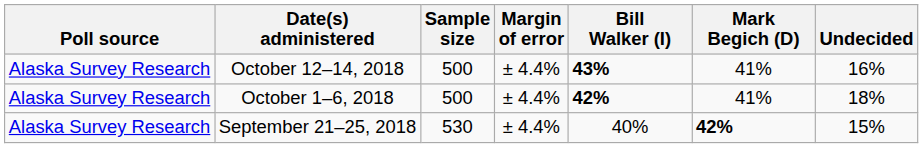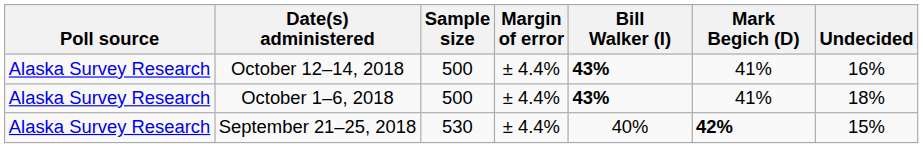October 1–6, 2018 | Bill Walker (I): 42% -> 43%
